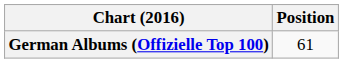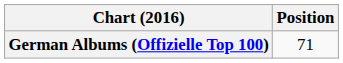German Albums (Offizielle Top 100) | Position: 61 -> 71
